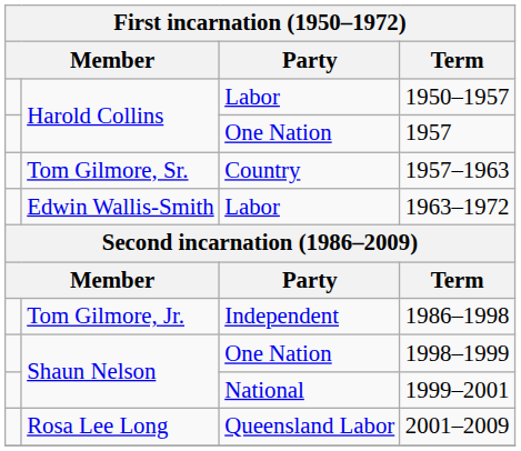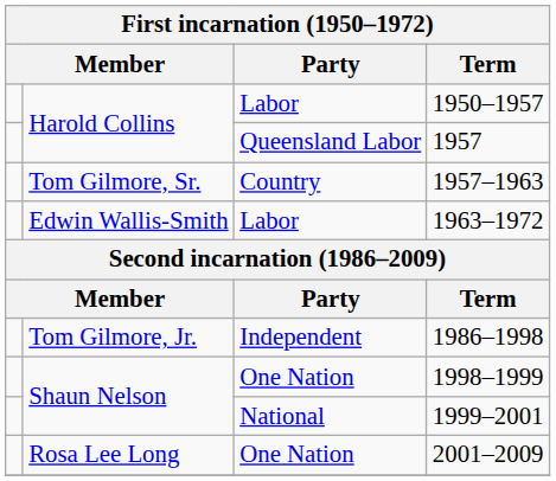1957 | Party: One Nation -> Queensland Labor
2001–2009 | Party: Queensland Labor -> One Nation
